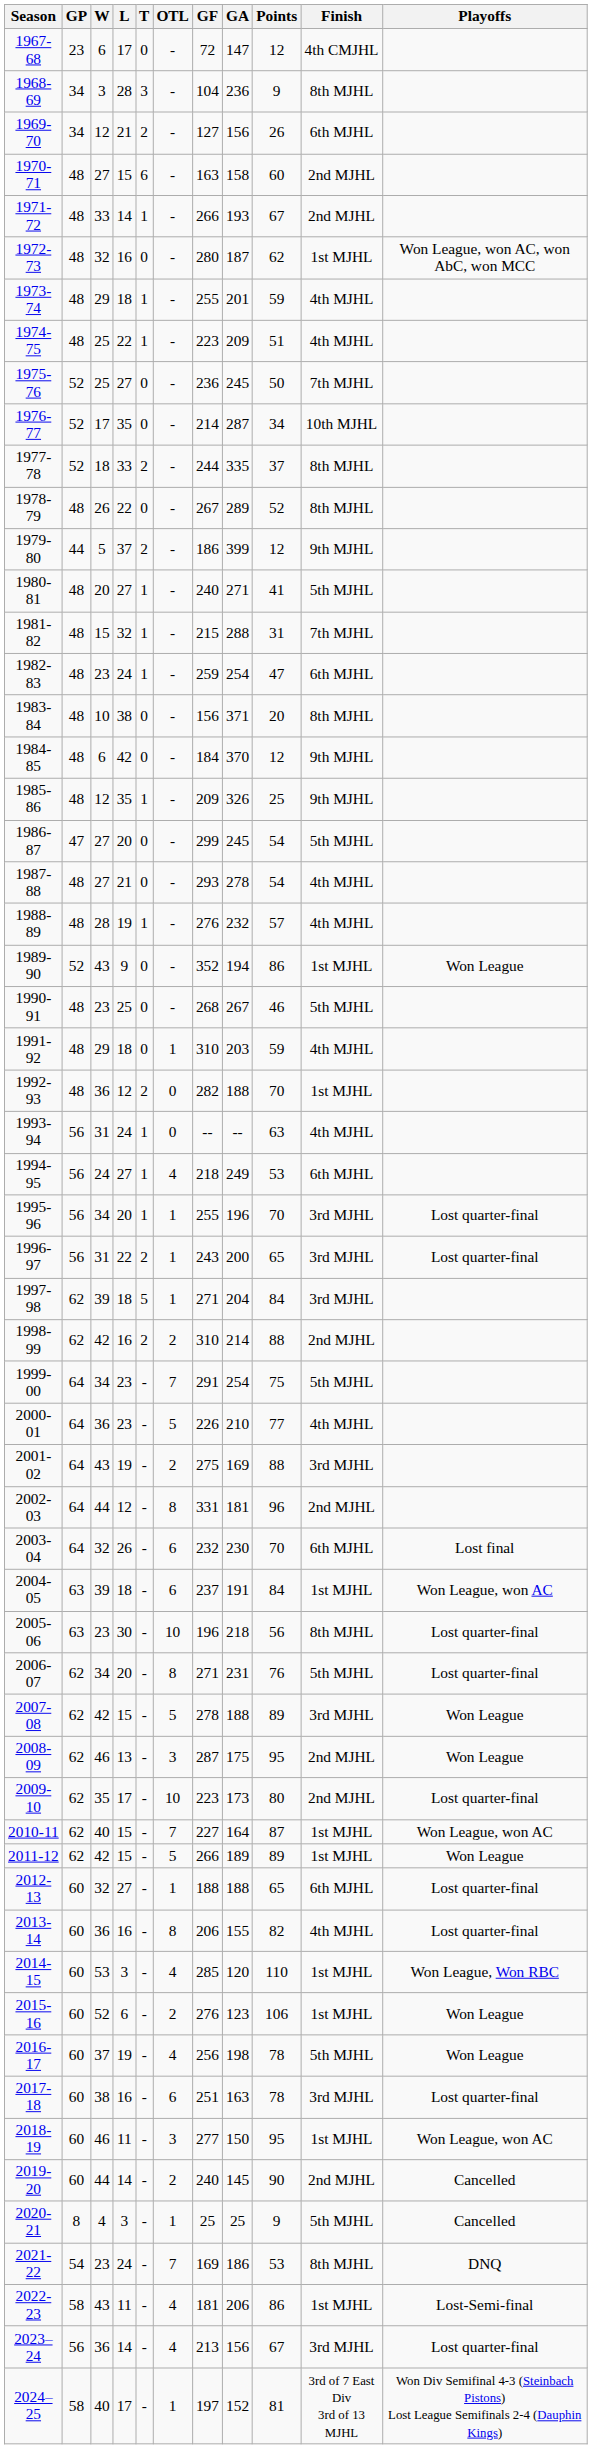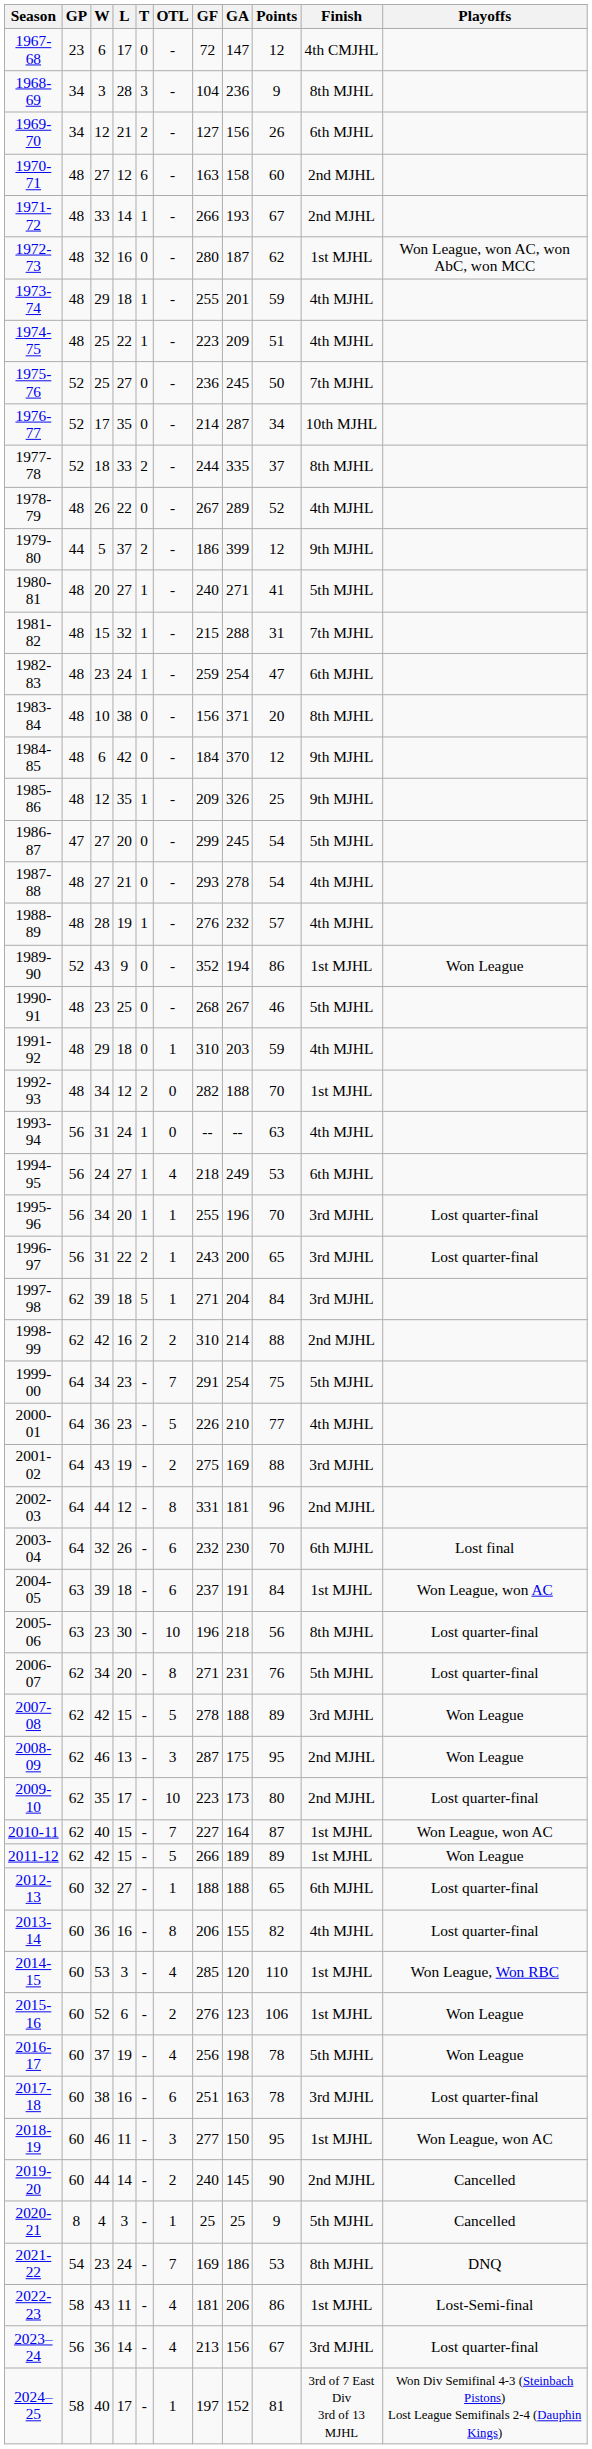1970-71 | L: 15 -> 12
1978-79 | Finish: 8th MJHL -> 4th MJHL
1992-93 | W: 36 -> 34
